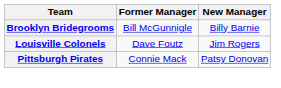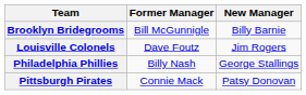+ row: Philadelphia Phillies | Billy Nash | George Stallings
